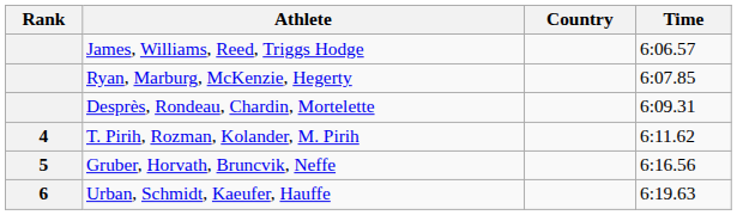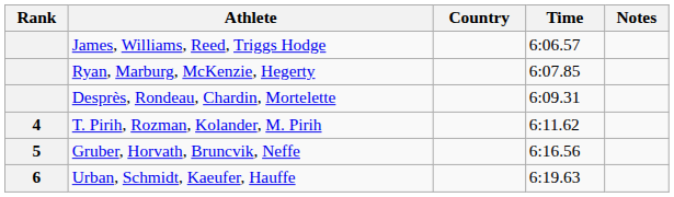+ column: Notes
